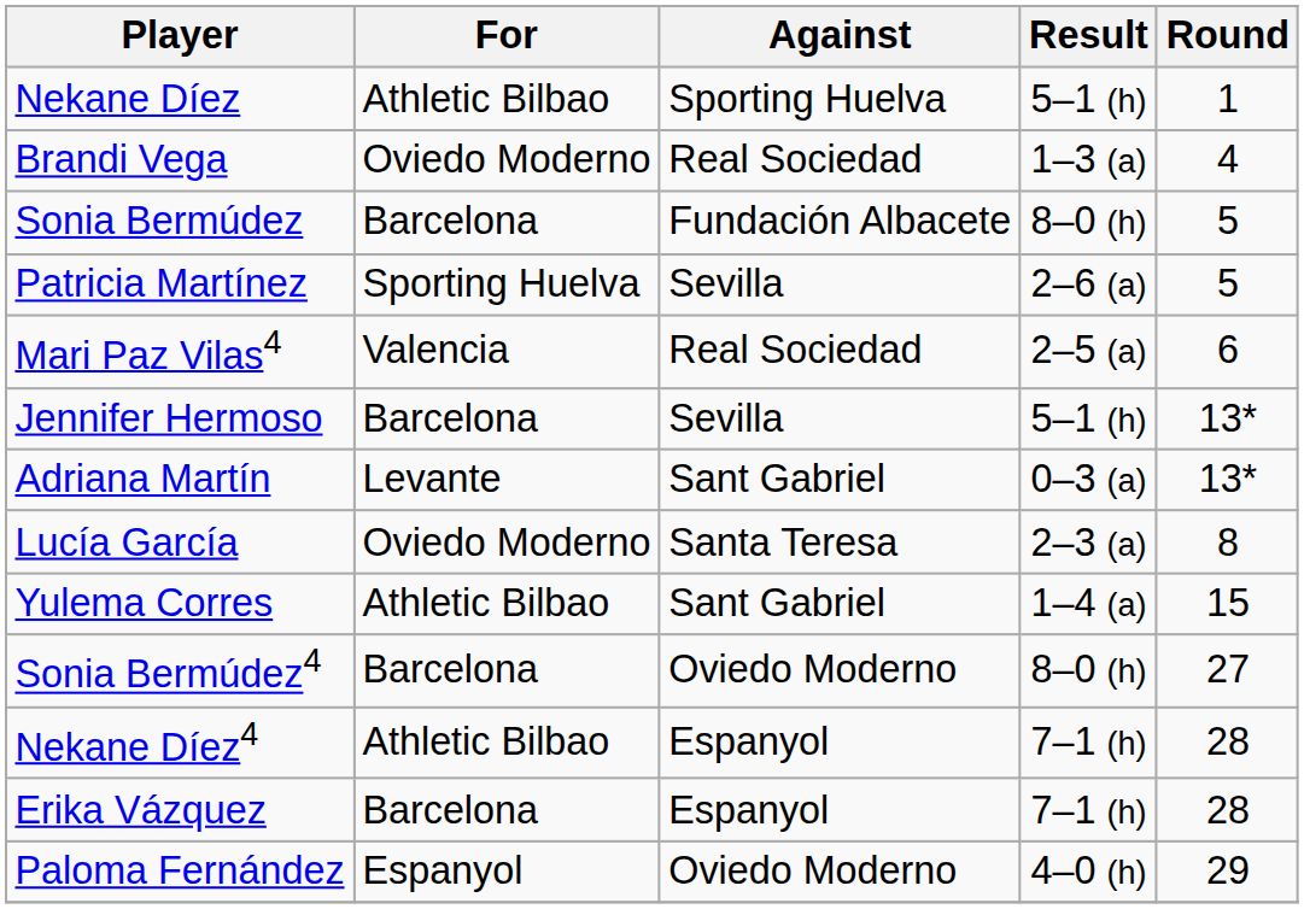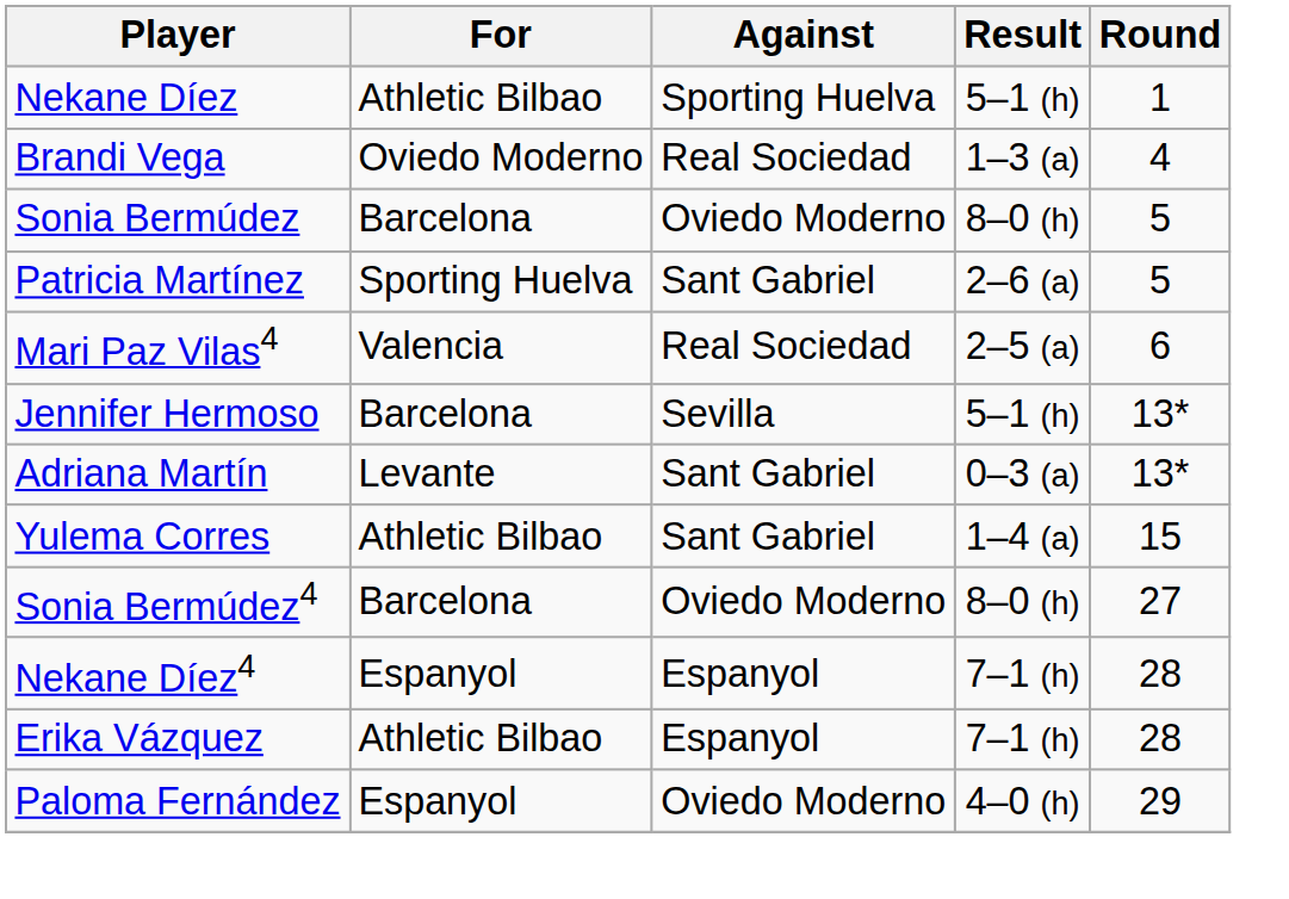Sonia Bermúdez | Against: Fundación Albacete -> Oviedo Moderno
Patricia Martínez | Against: Sevilla -> Sant Gabriel
- row: Lucía García | Oviedo Moderno | Santa Teresa | 2–3 (a) | 8
Nekane Díez4 | For: Athletic Bilbao -> Espanyol
Erika Vázquez | For: Barcelona -> Athletic Bilbao
